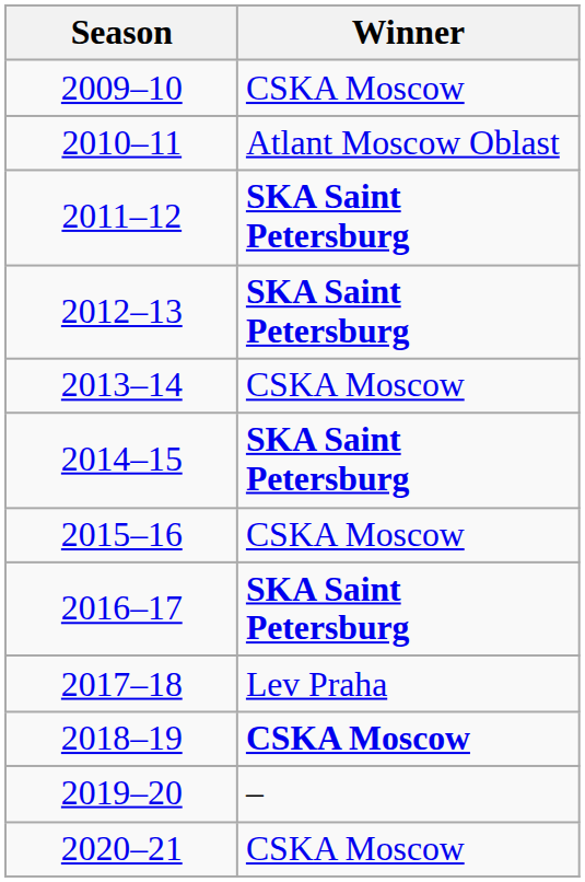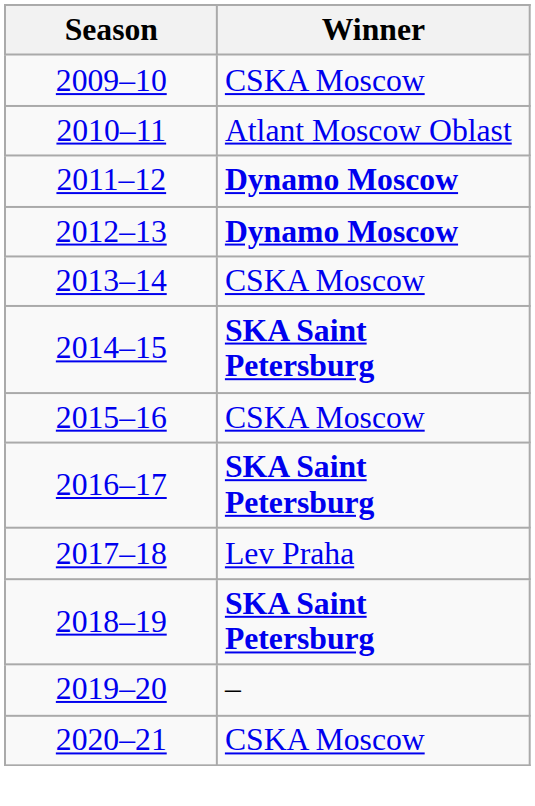2011–12 | Winner: SKA Saint Petersburg -> Dynamo Moscow
2012–13 | Winner: SKA Saint Petersburg -> Dynamo Moscow
2018–19 | Winner: CSKA Moscow -> SKA Saint Petersburg
